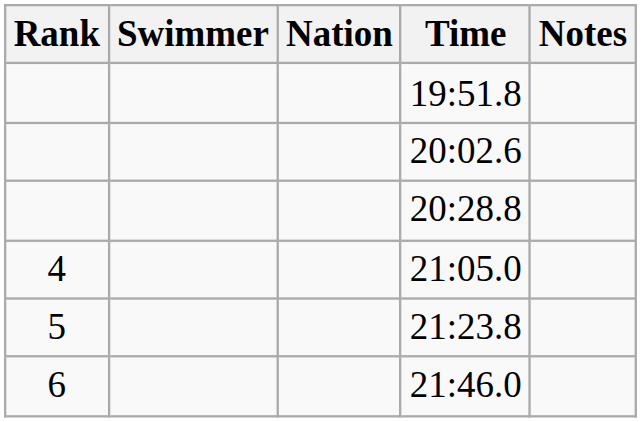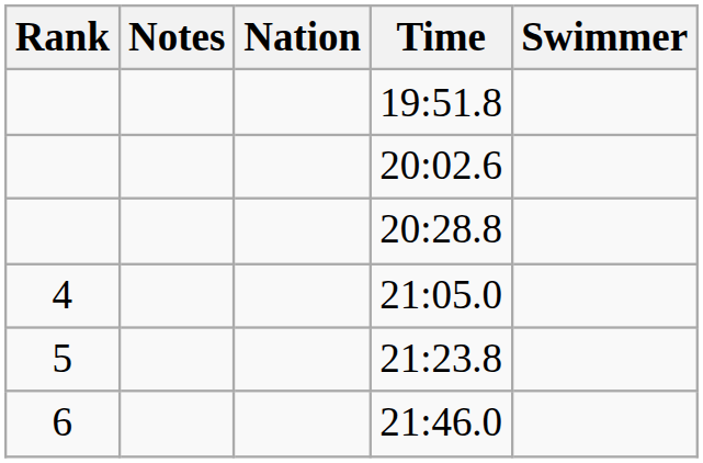columns swapped: Swimmer <-> Notes
